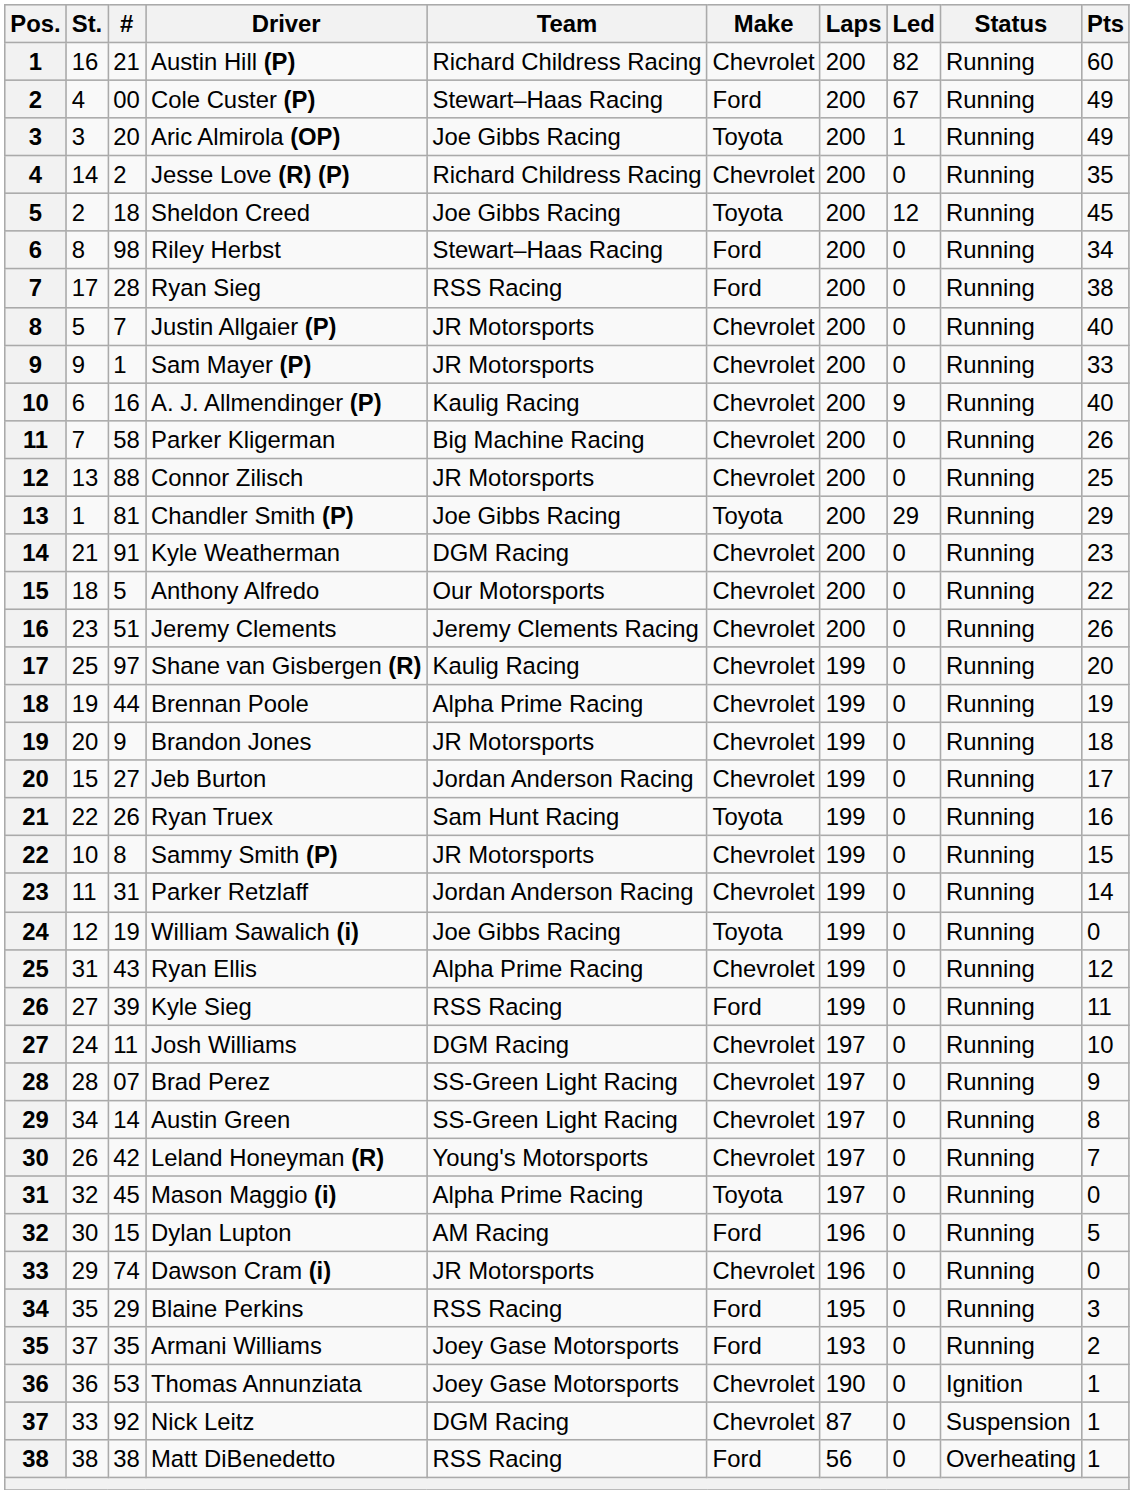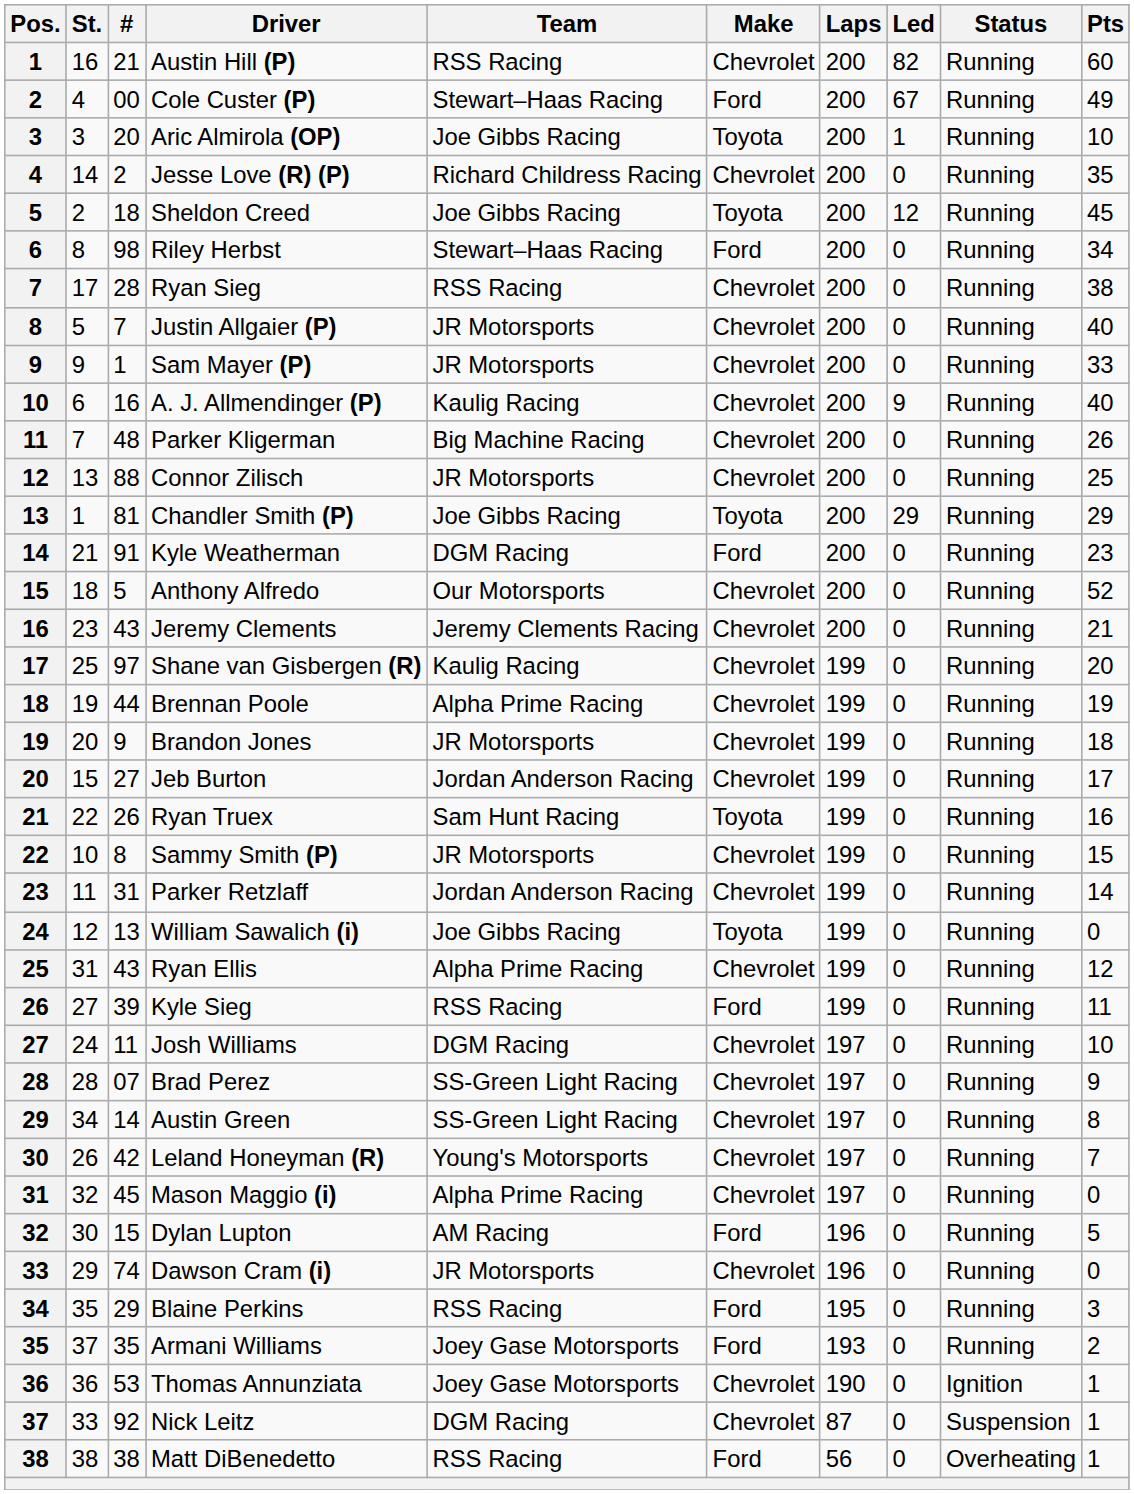Austin Hill (P) | Team: Richard Childress Racing -> RSS Racing
Aric Almirola (OP) | Pts: 49 -> 10
Ryan Sieg | Make: Ford -> Chevrolet
Parker Kligerman | #: 58 -> 48
Kyle Weatherman | Make: Chevrolet -> Ford
Anthony Alfredo | Pts: 22 -> 52
Jeremy Clements | #: 51 -> 43
Jeremy Clements | Pts: 26 -> 21
William Sawalich (i) | #: 19 -> 13
Mason Maggio (i) | Make: Toyota -> Chevrolet
